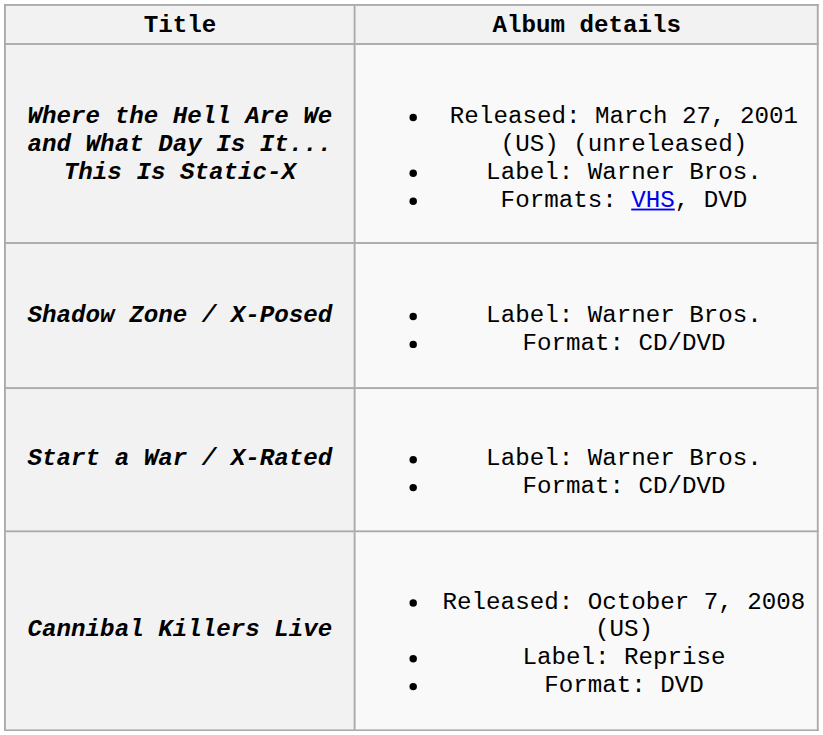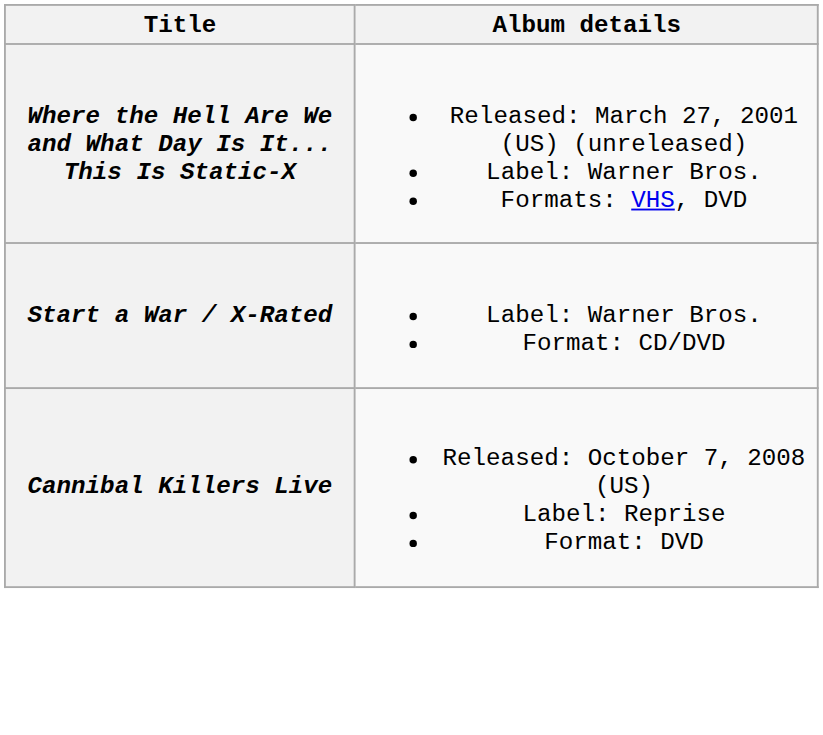- row: Shadow Zone / X-Posed | Label: Warner Bros. Format: CD/DVD
